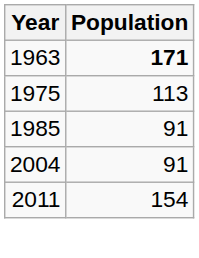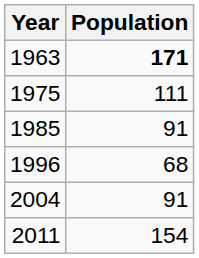1975 | Population: 113 -> 111
+ row: 1996 | 68
